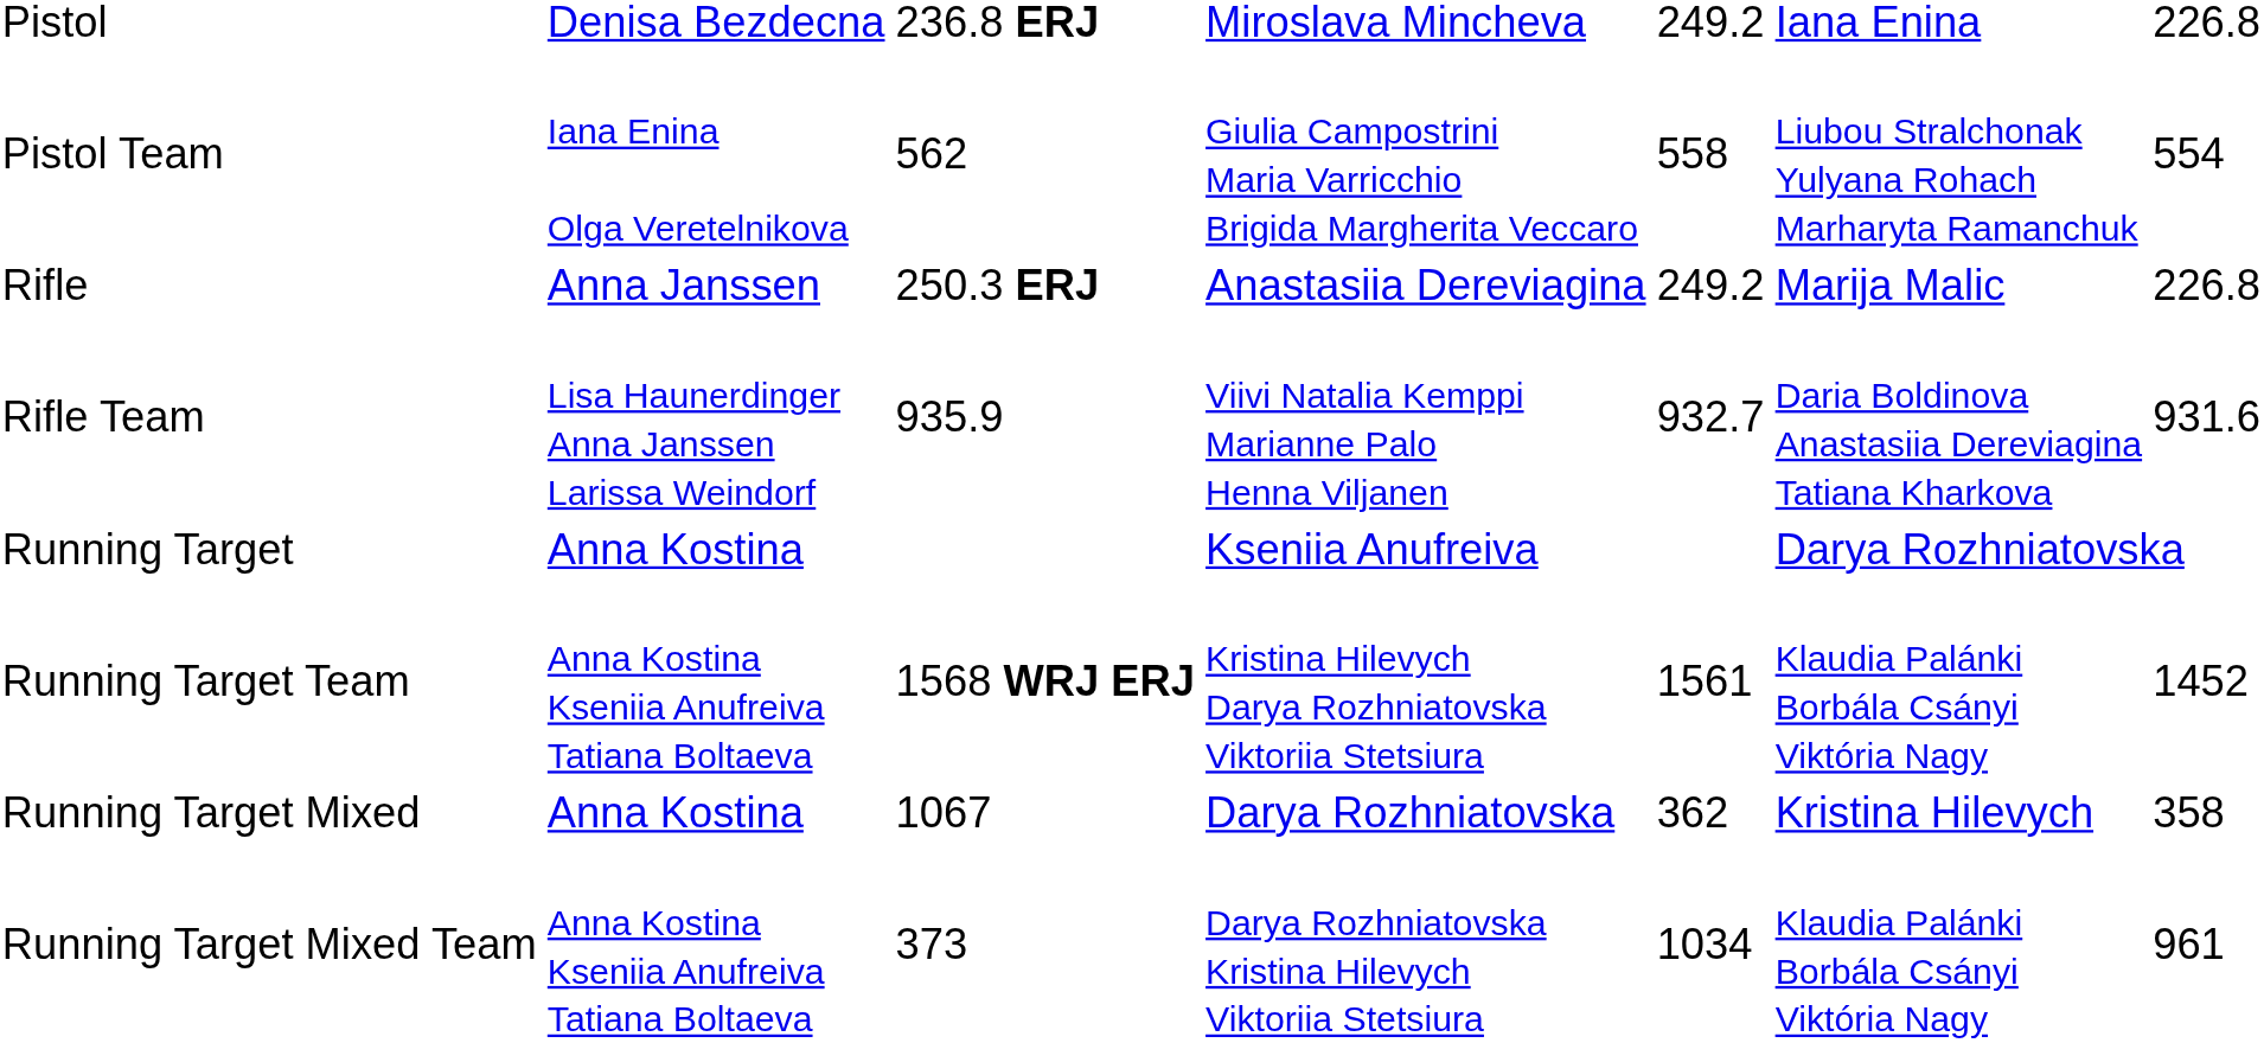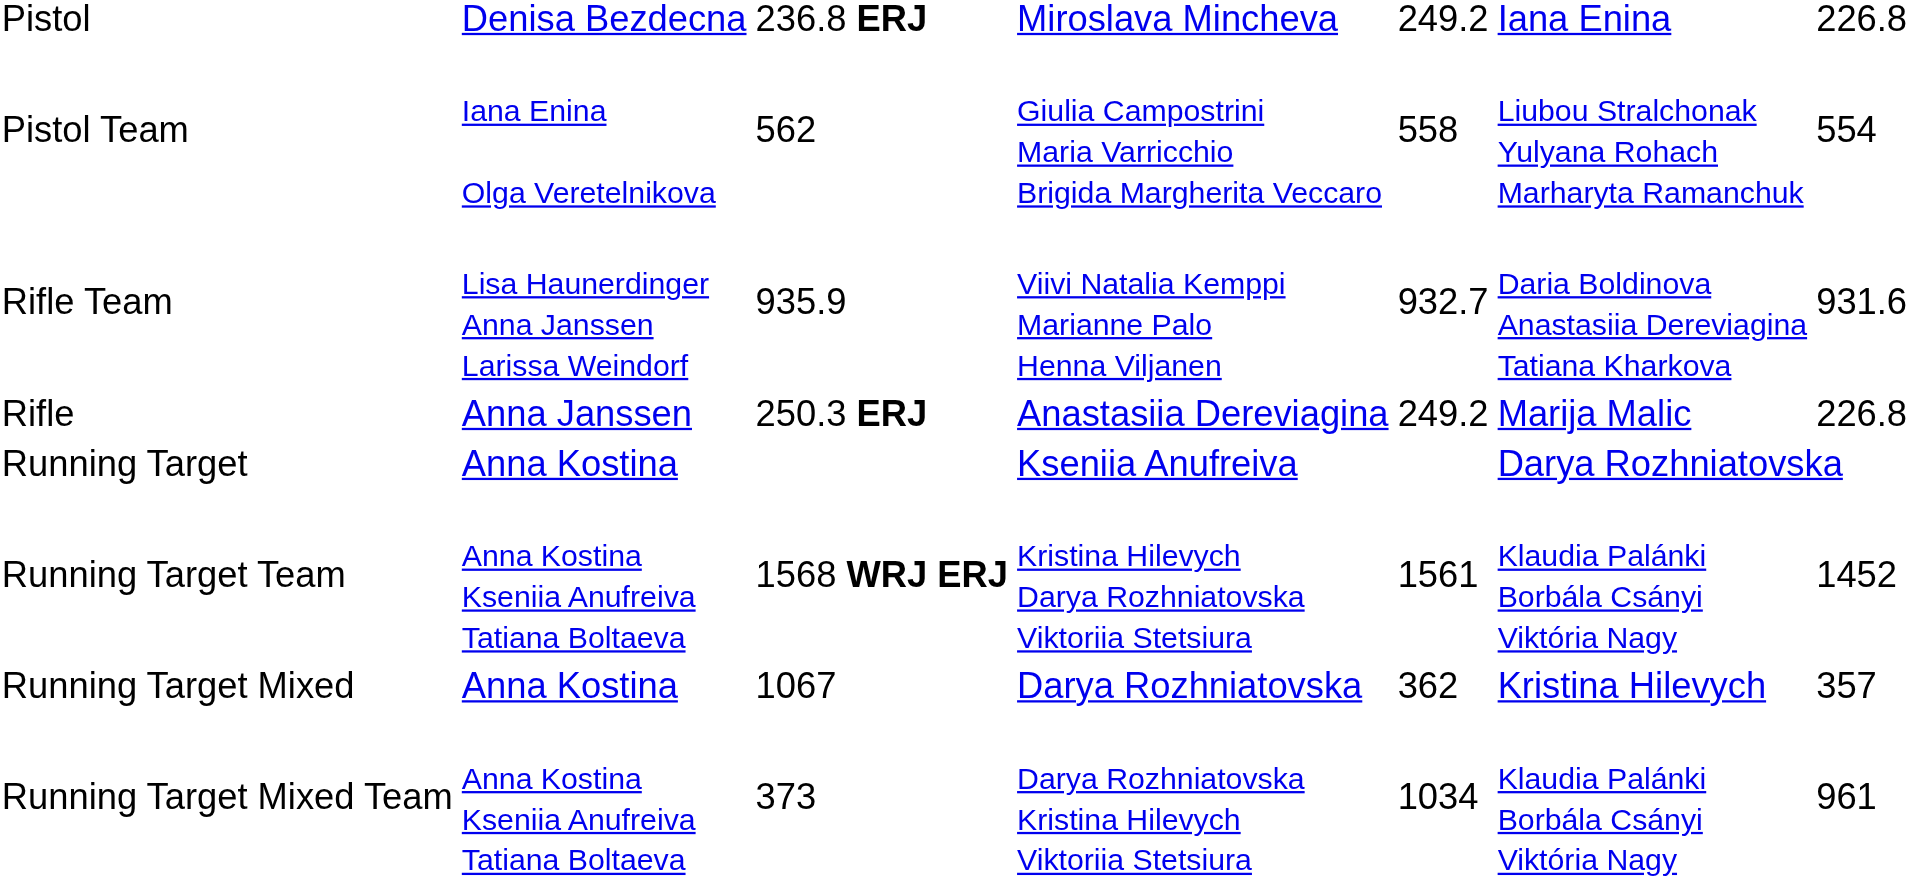rows swapped: Rifle <-> Rifle Team
Running Target Mixed | column 7: 358 -> 357
